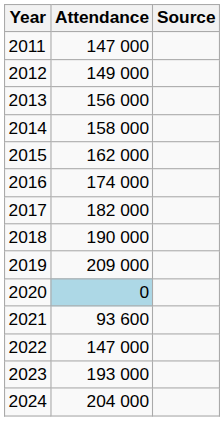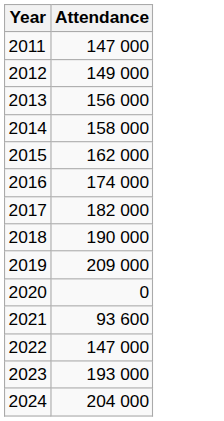- column: Source
2020 | Attendance: lightblue background -> no background
